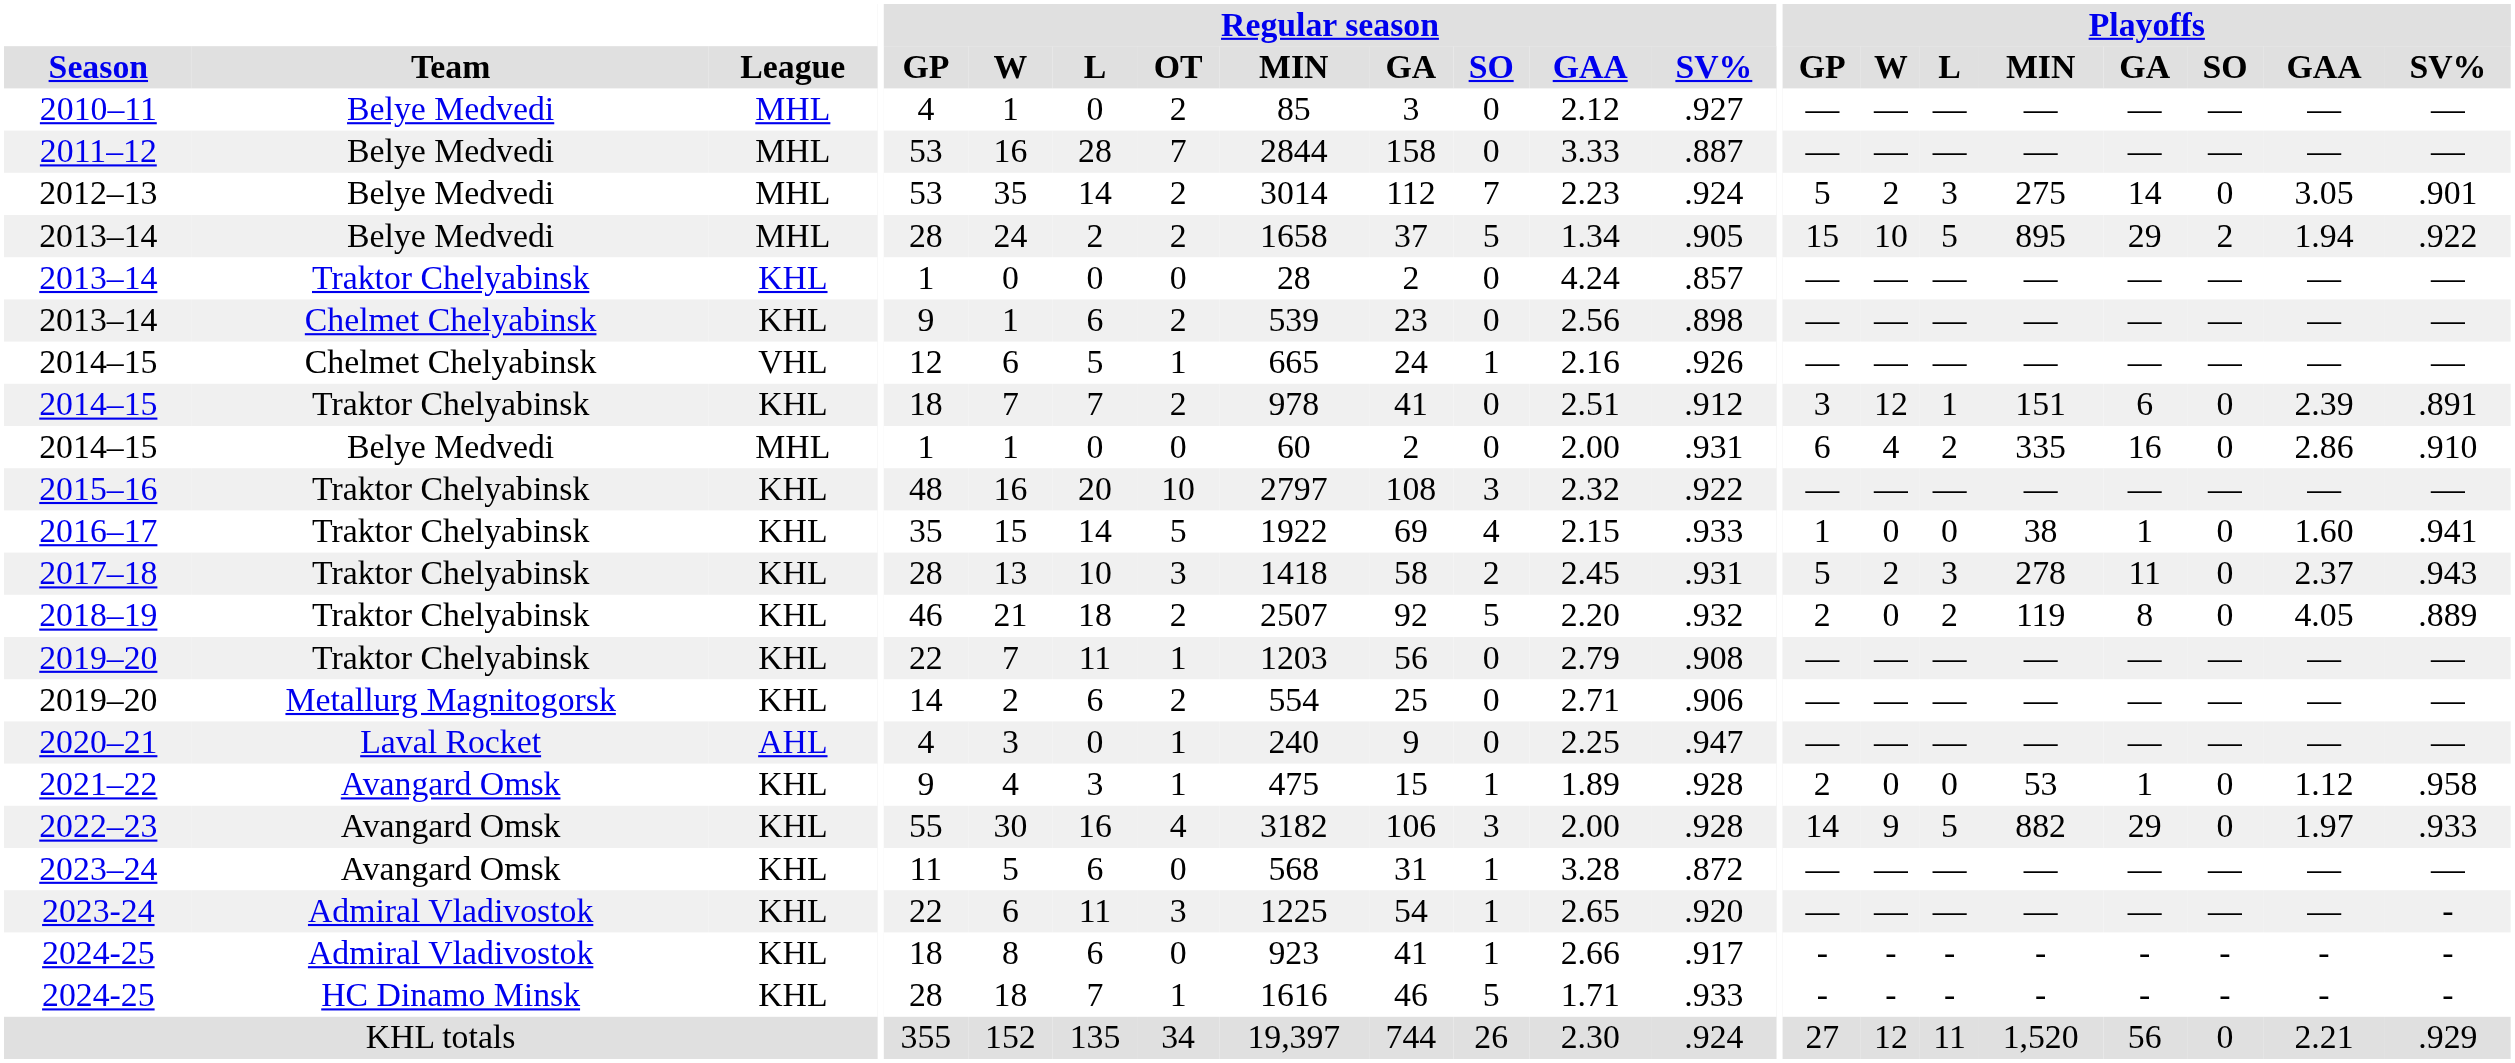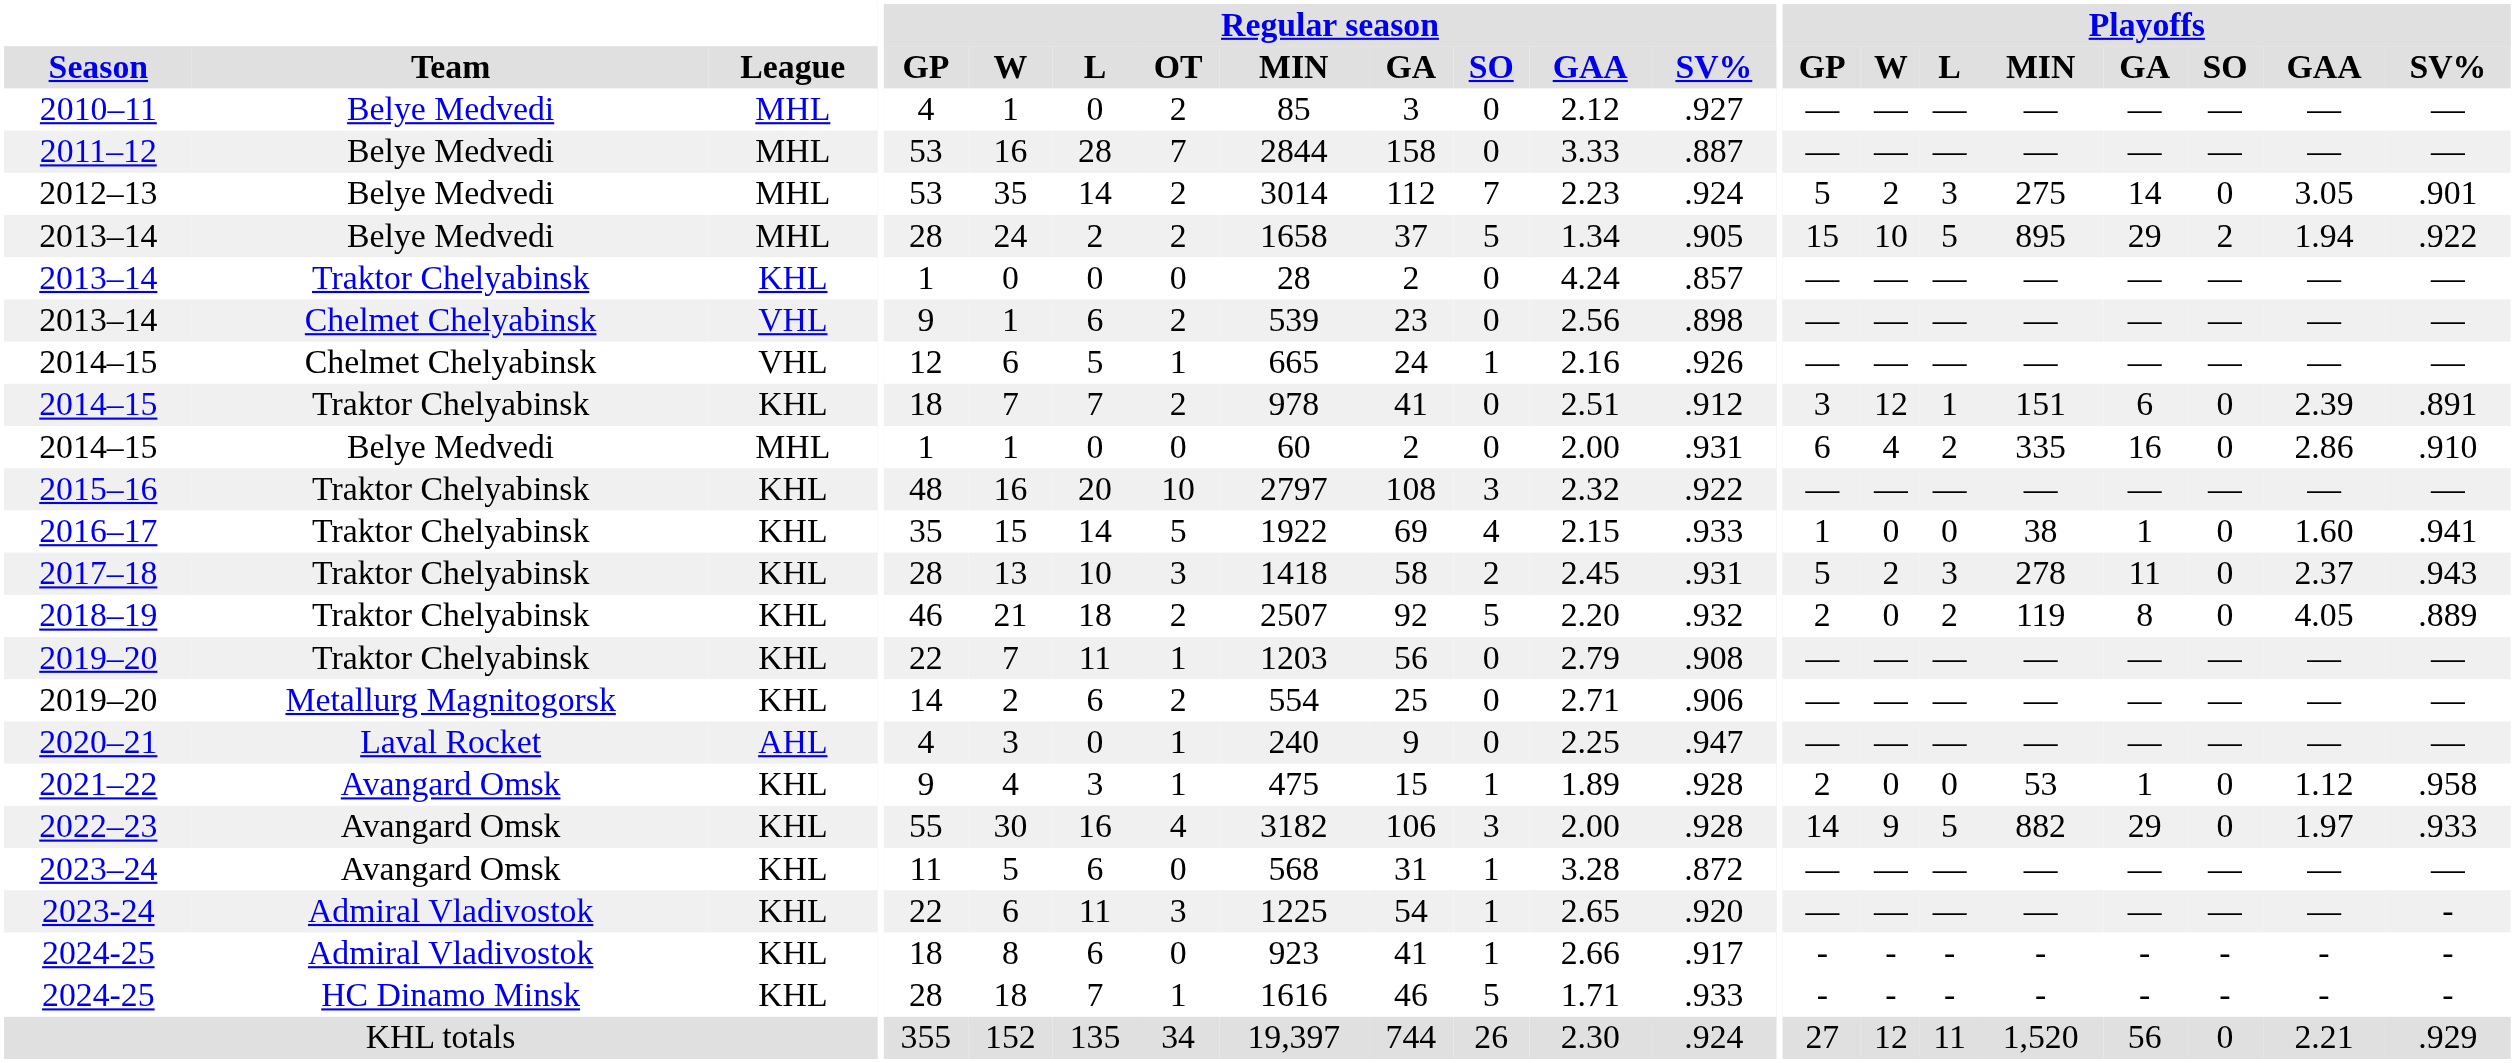2013–14 / Chelmet Chelyabinsk | League: KHL -> VHL
